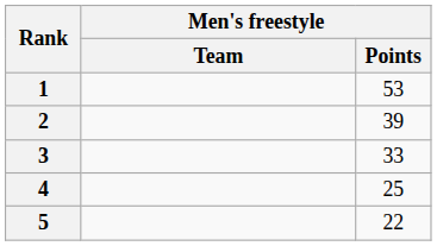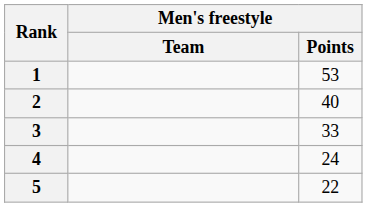2 | Men's freestyle / Points: 39 -> 40
4 | Men's freestyle / Points: 25 -> 24
